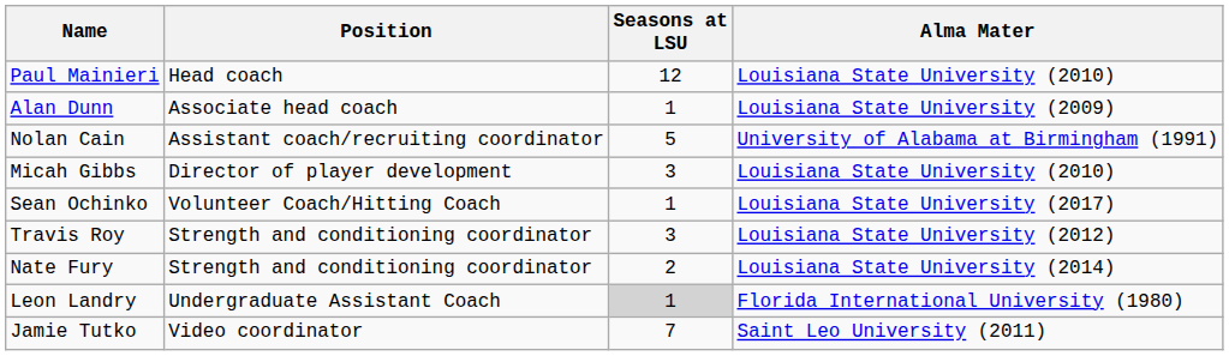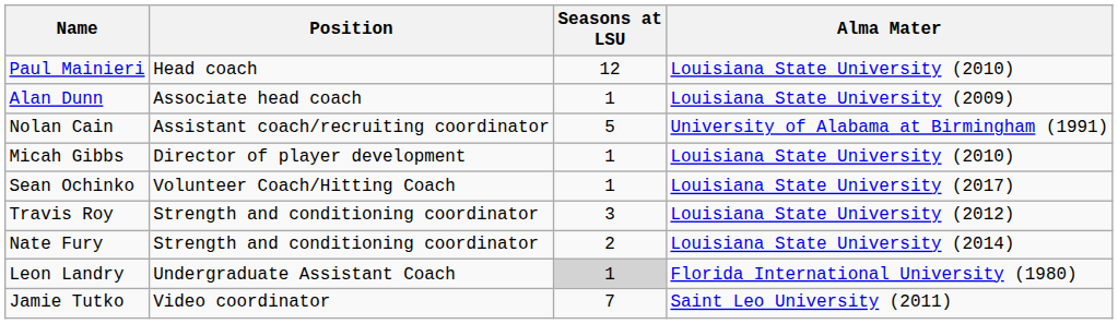Micah Gibbs | Seasons at LSU: 3 -> 1
